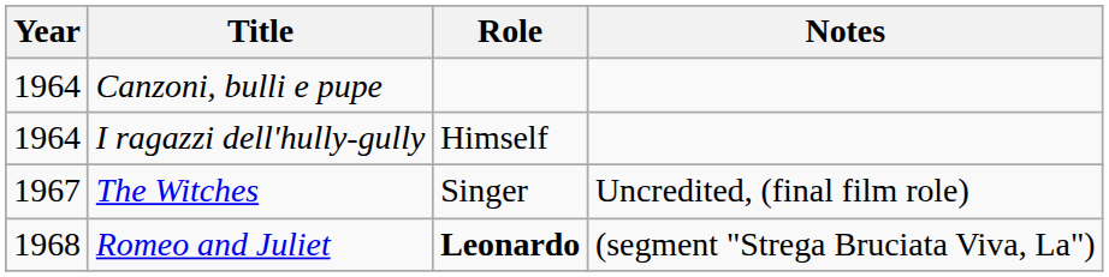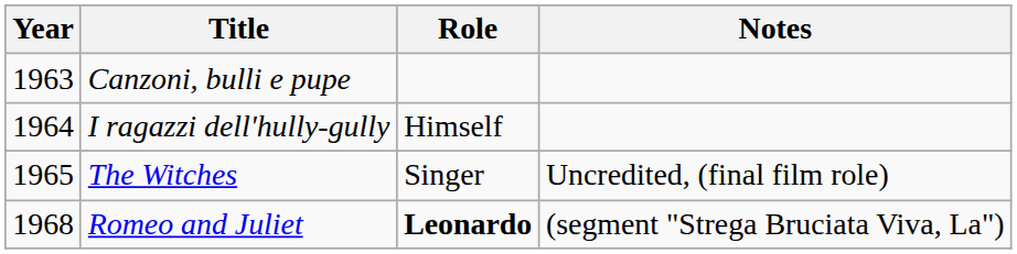Canzoni, bulli e pupe | Year: 1964 -> 1963
The Witches | Year: 1967 -> 1965
